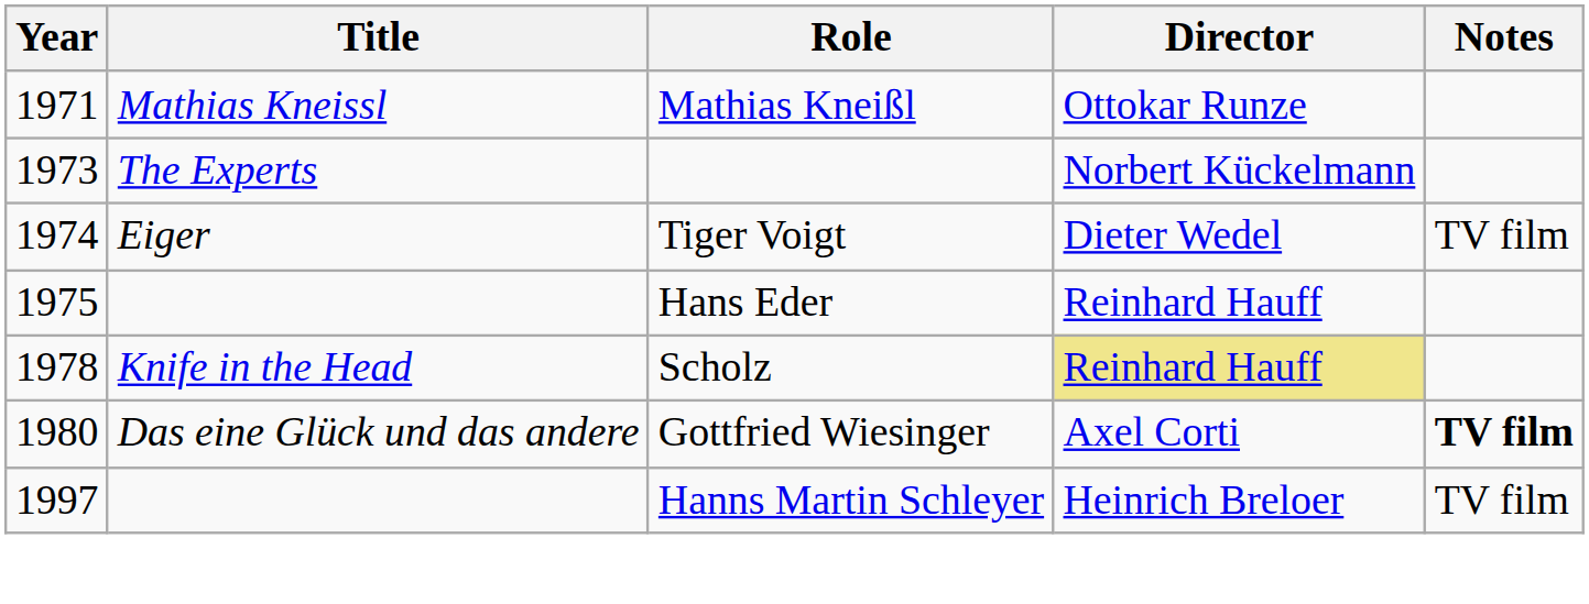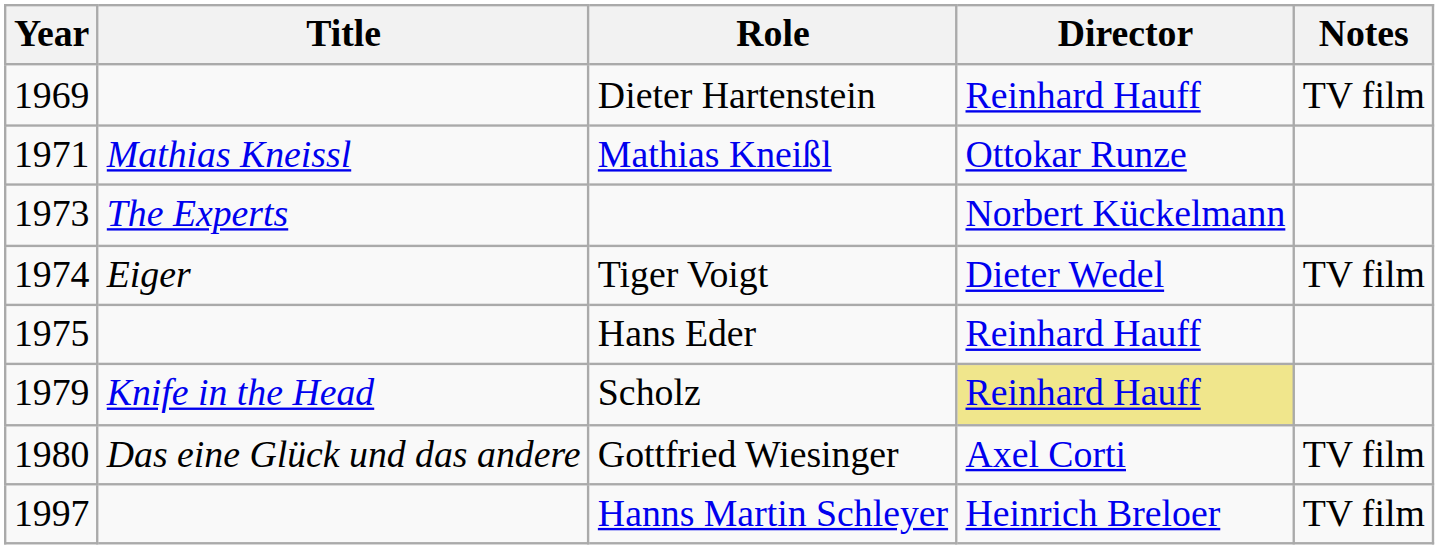+ row: 1969 | Dieter Hartenstein | Reinhard Hauff | TV film
Scholz | Year: 1978 -> 1979
Gottfried Wiesinger | Notes: bold -> normal
